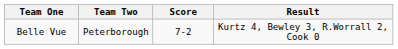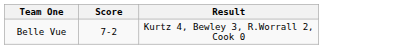- column: Team Two | Peterborough
